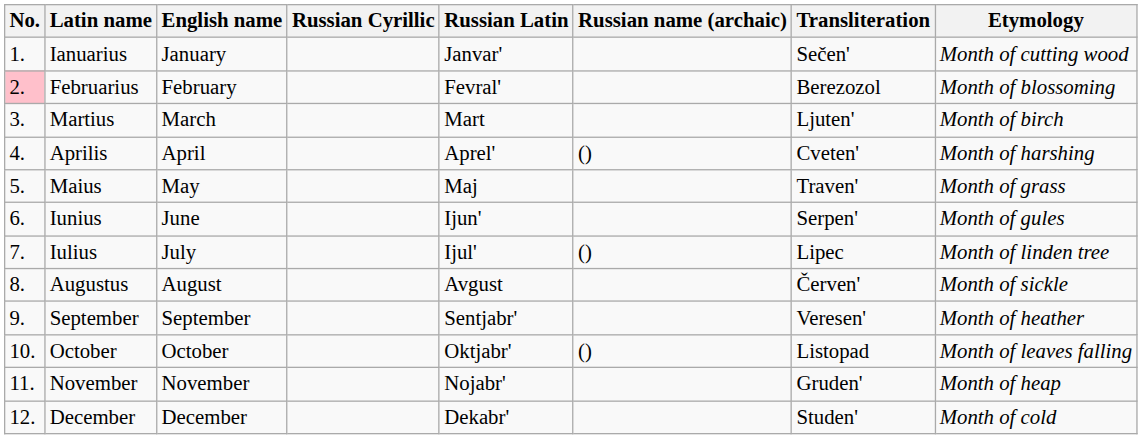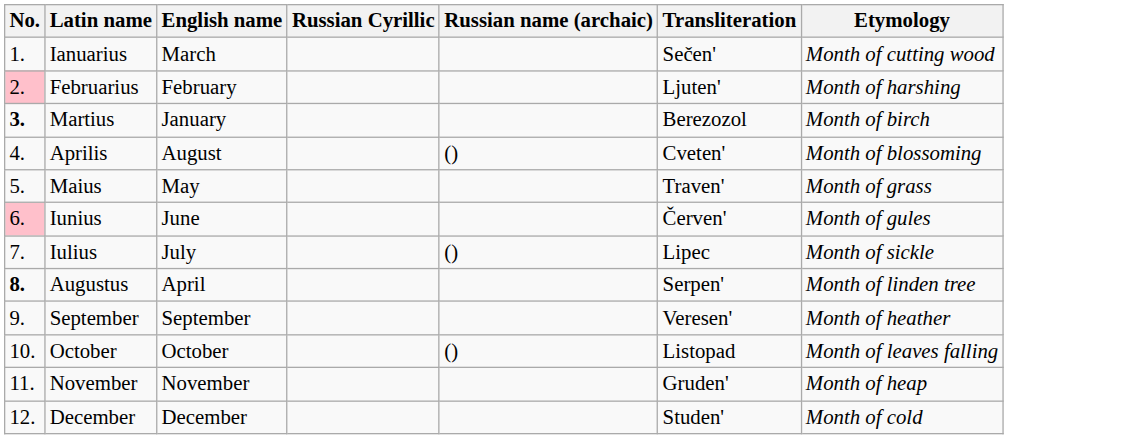- column: Russian Latin | Janvar' | Fevral' | Mart | Aprel' | Maj | Ijun' | Ijul' | Avgust | Sentjabr' | Oktjabr' | Nojabr' | Dekabr'
Ianuarius | English name: January -> March
Februarius | Transliteration: Berezozol -> Ljuten'
Februarius | Etymology: Month of blossoming -> Month of harshing
Martius | No.: normal -> bold
Martius | English name: March -> January
Martius | Transliteration: Ljuten' -> Berezozol
Aprilis | English name: April -> August
Aprilis | Etymology: Month of harshing -> Month of blossoming
Iunius | No.: no background -> pink background
Iunius | Transliteration: Serpen' -> Červen'
Iulius | Etymology: Month of linden tree -> Month of sickle
Augustus | No.: normal -> bold
Augustus | English name: August -> April
Augustus | Transliteration: Červen' -> Serpen'
Augustus | Etymology: Month of sickle -> Month of linden tree
